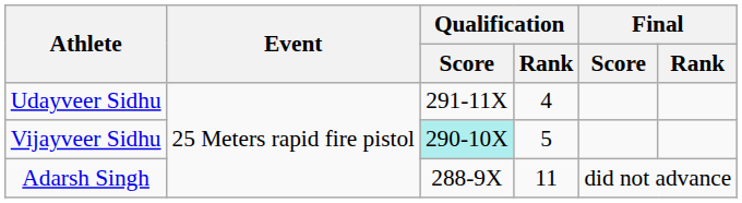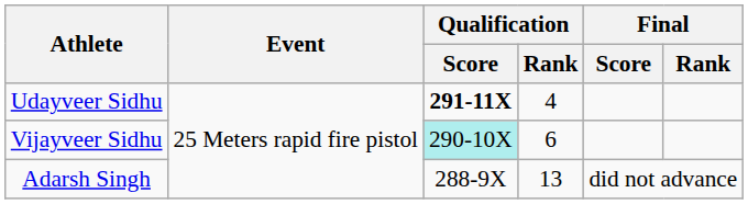Udayveer Sidhu | Qualification / Score: normal -> bold
Vijayveer Sidhu | Qualification / Rank: 5 -> 6
Adarsh Singh | Qualification / Rank: 11 -> 13
